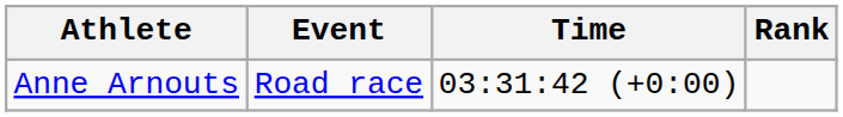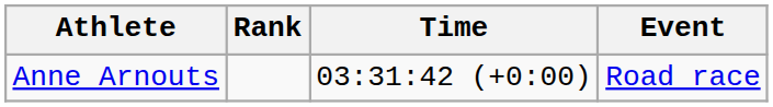columns swapped: Event <-> Rank
